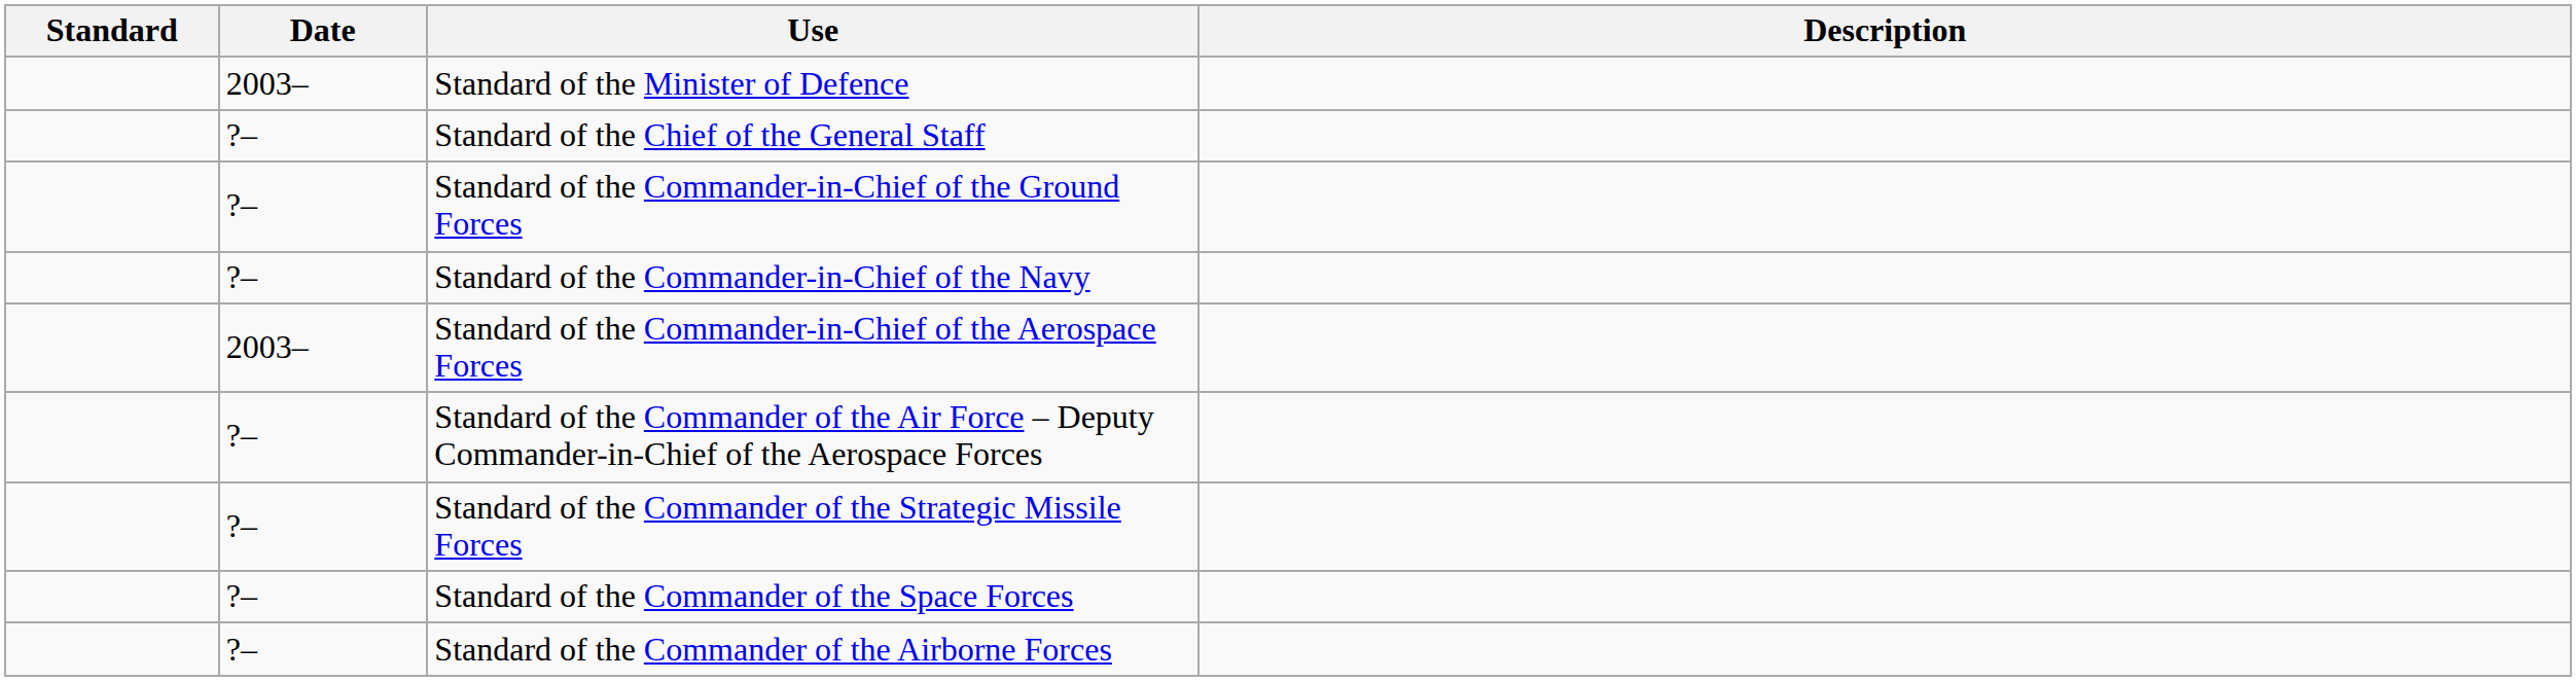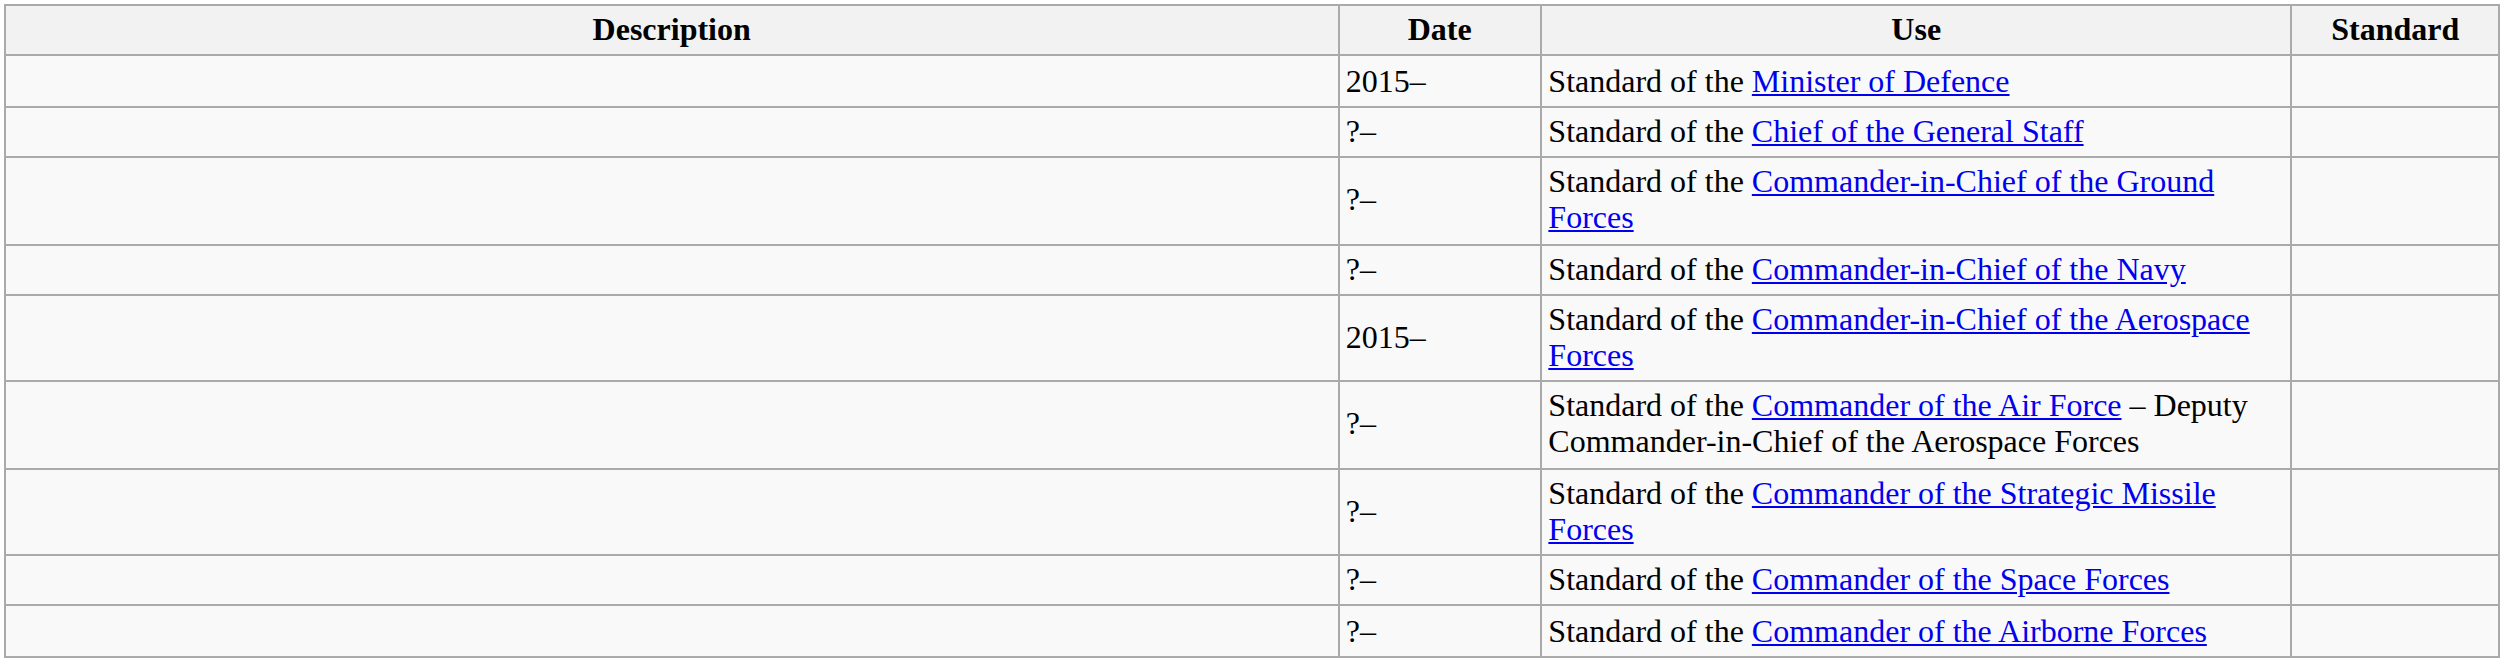columns swapped: Standard <-> Description
Standard of the Minister of Defence | Date: 2003– -> 2015–
Standard of the Commander-in-Chief of the Aerospace Forces | Date: 2003– -> 2015–
